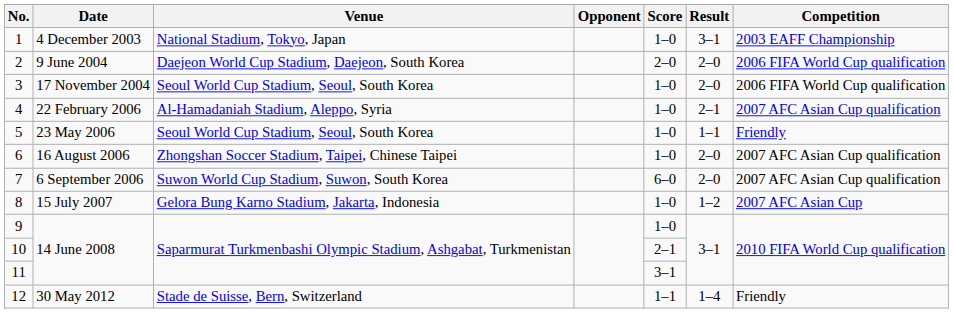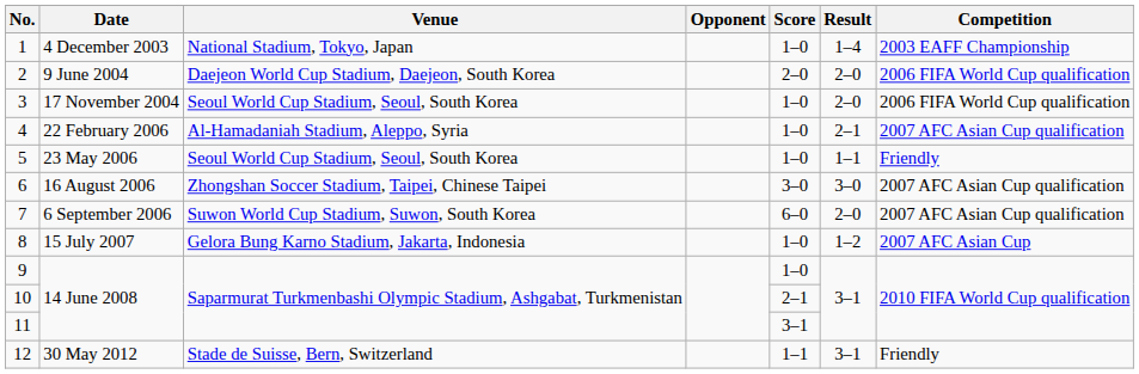1 | Result: 3–1 -> 1–4
6 | Score: 1–0 -> 3–0
6 | Result: 2–0 -> 3–0
12 | Result: 1–4 -> 3–1
